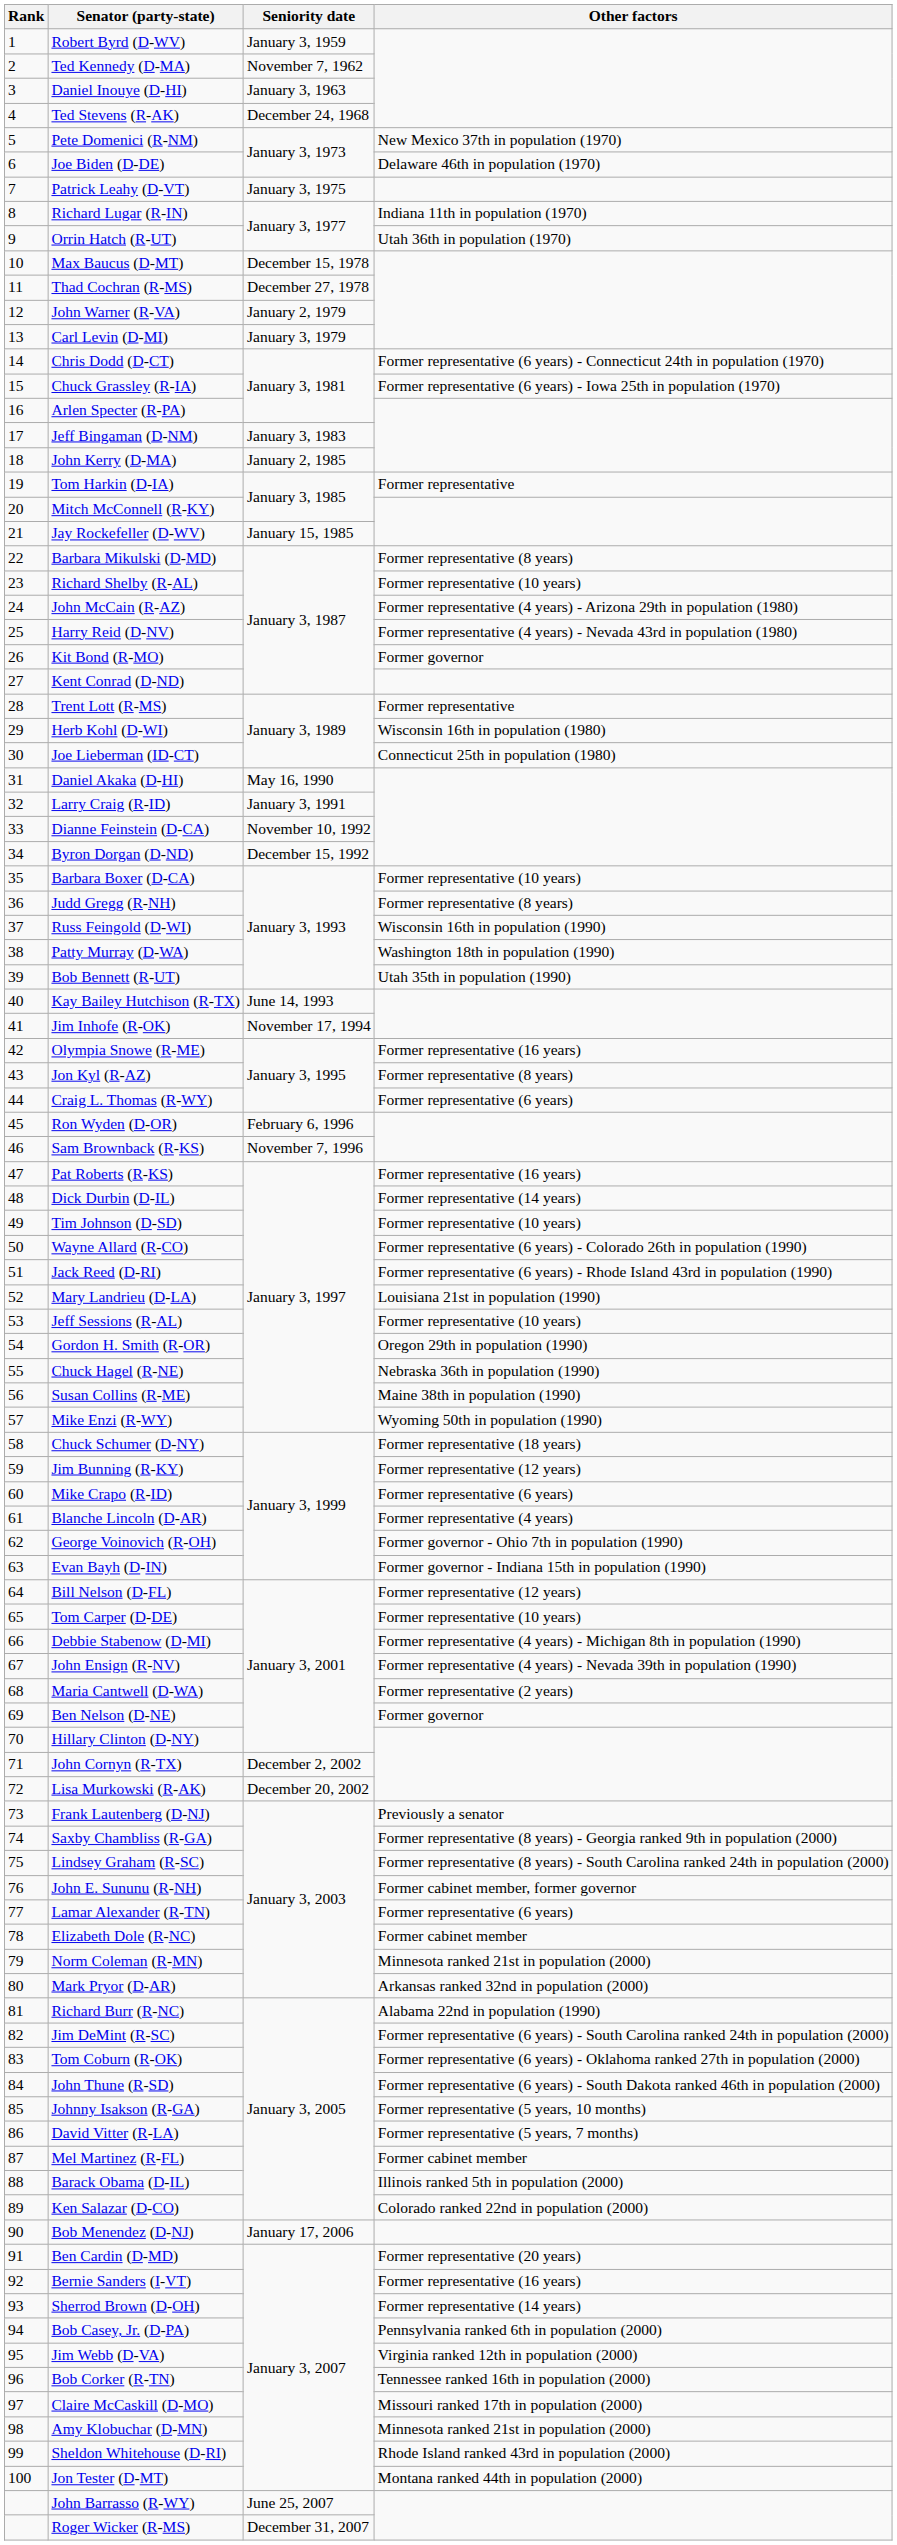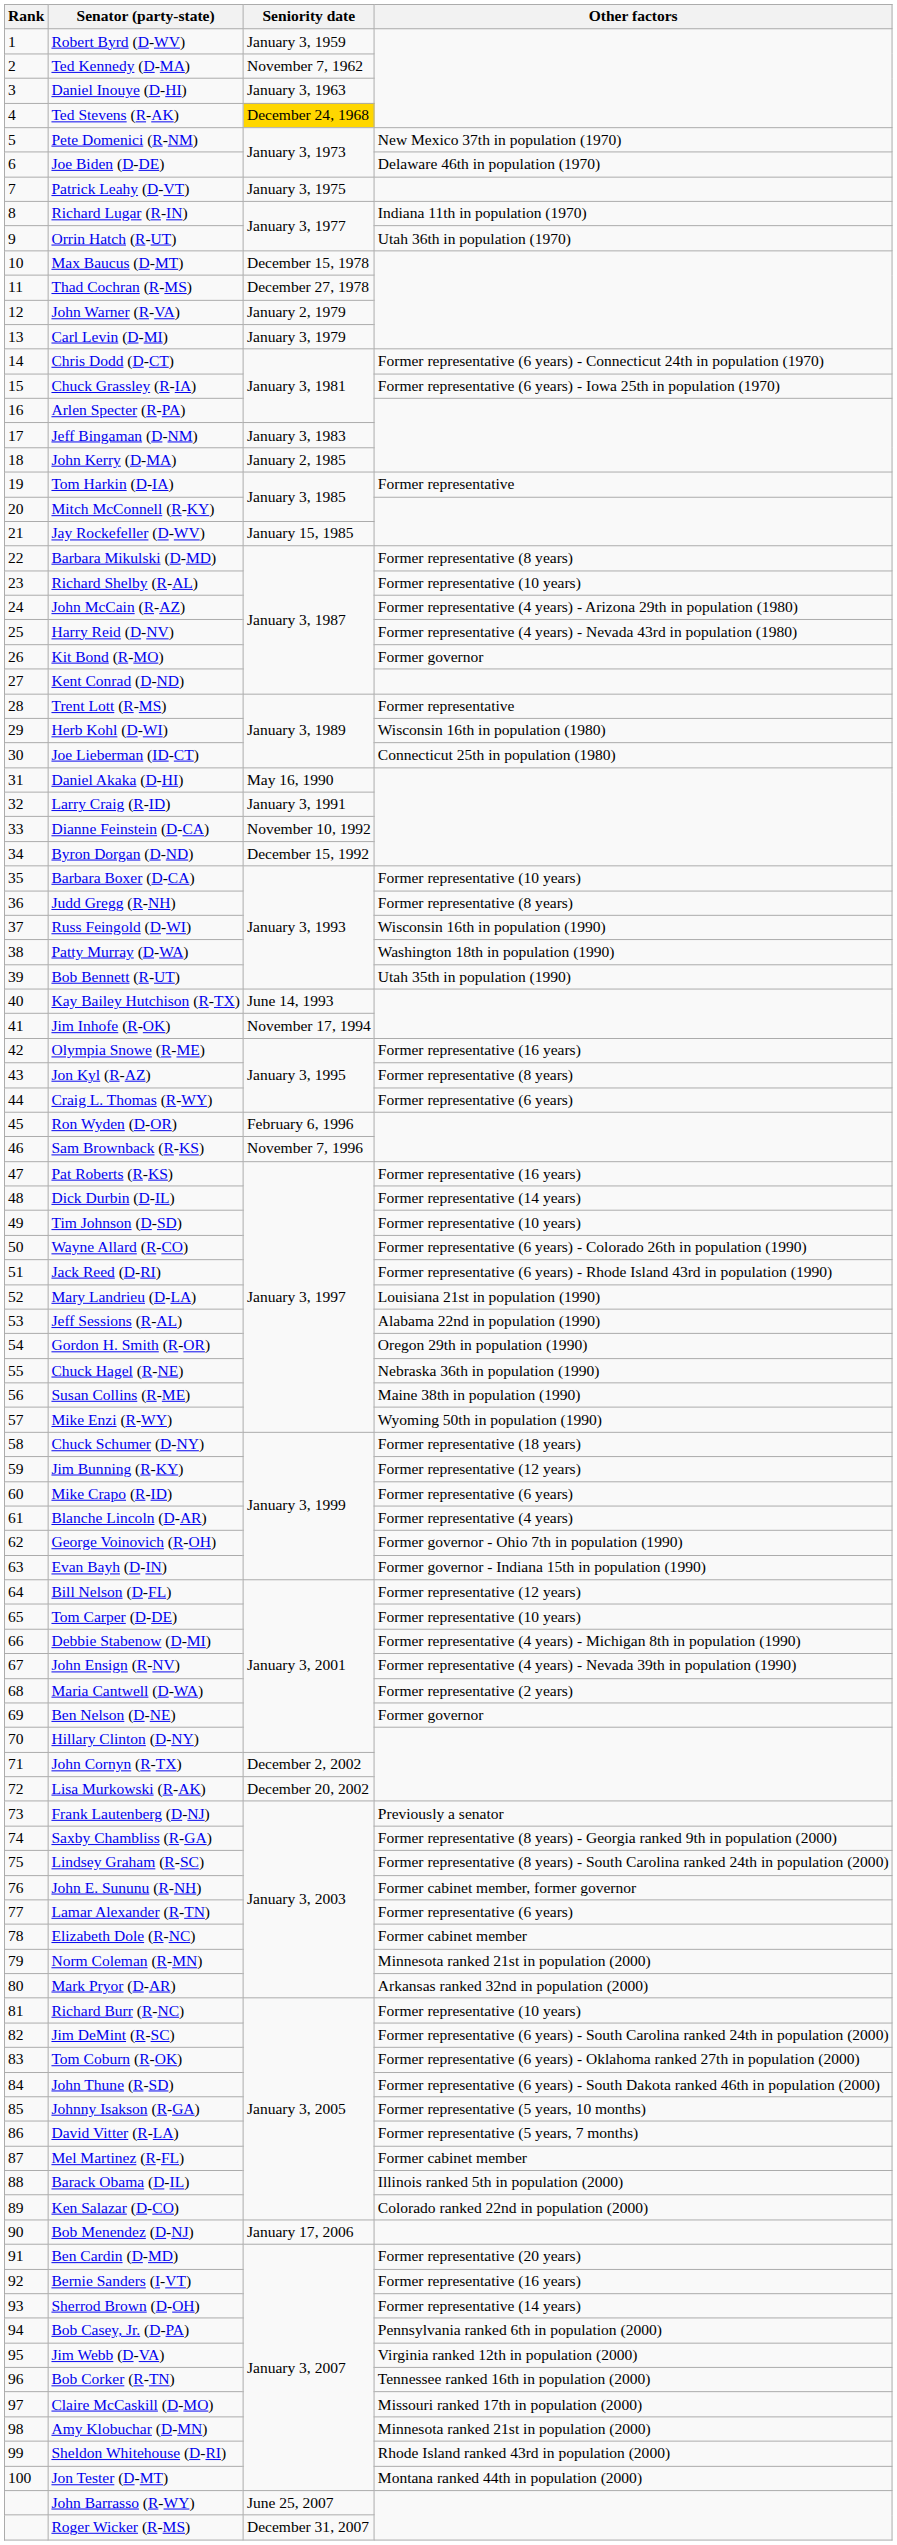Ted Stevens (R-AK) | Seniority date: no background -> gold background
Jeff Sessions (R-AL) | Other factors: Former representative (10 years) -> Alabama 22nd in population (1990)
Richard Burr (R-NC) | Other factors: Alabama 22nd in population (1990) -> Former representative (10 years)
